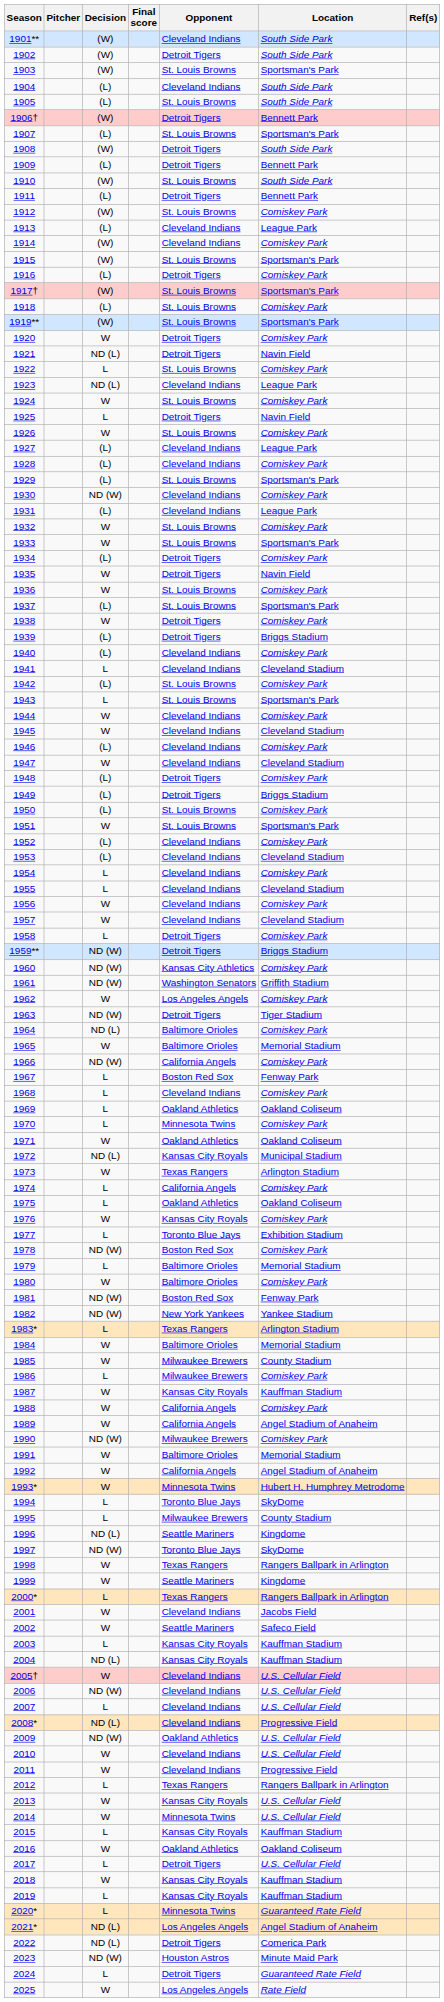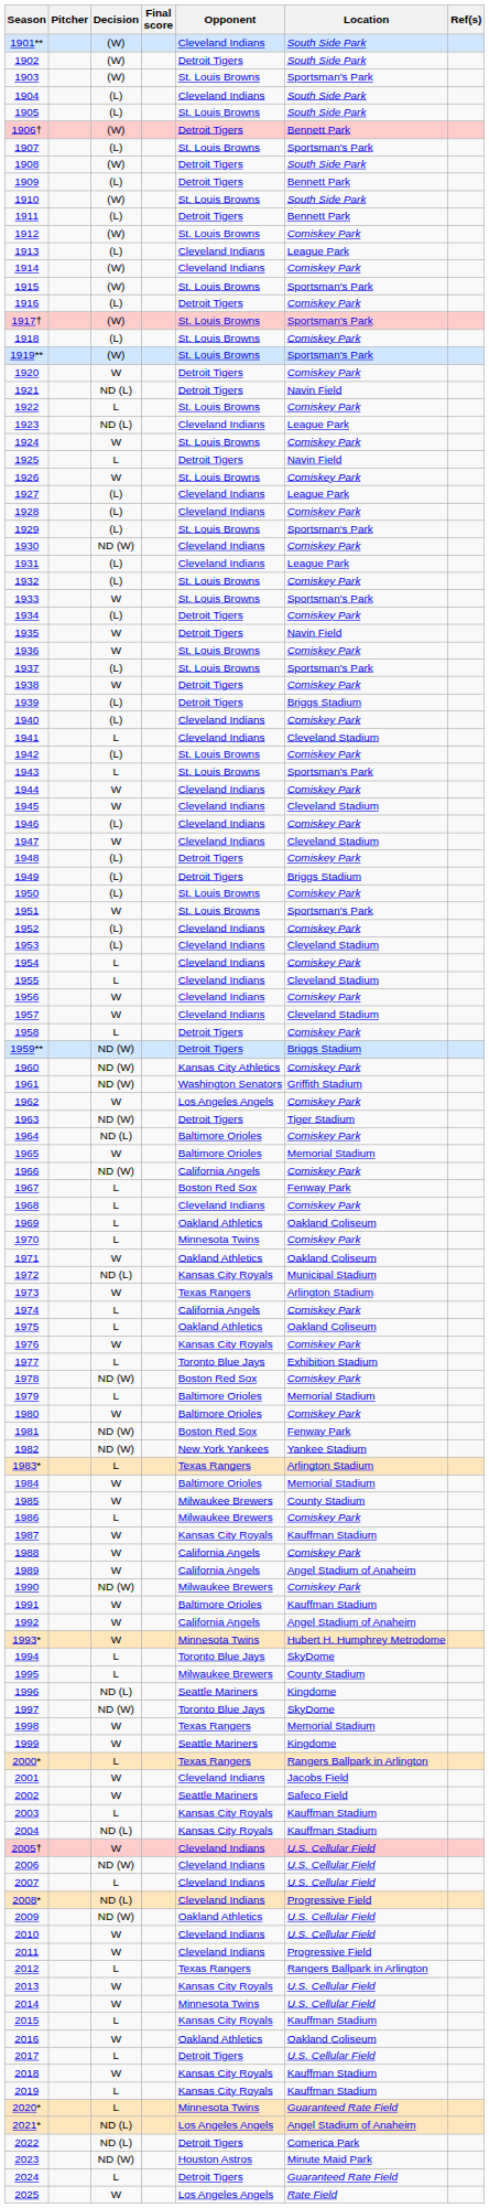1932 | Decision: W -> (L)
1991 | Location: Memorial Stadium -> Kauffman Stadium
1998 | Location: Rangers Ballpark in Arlington -> Memorial Stadium
